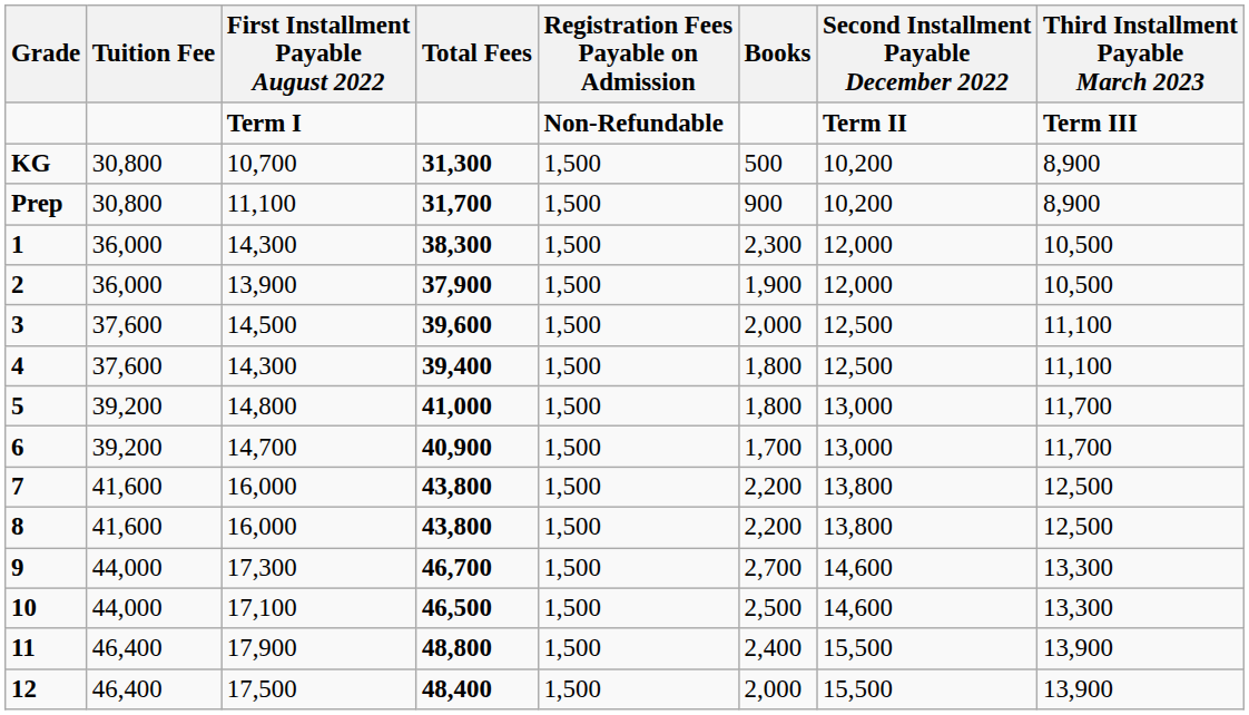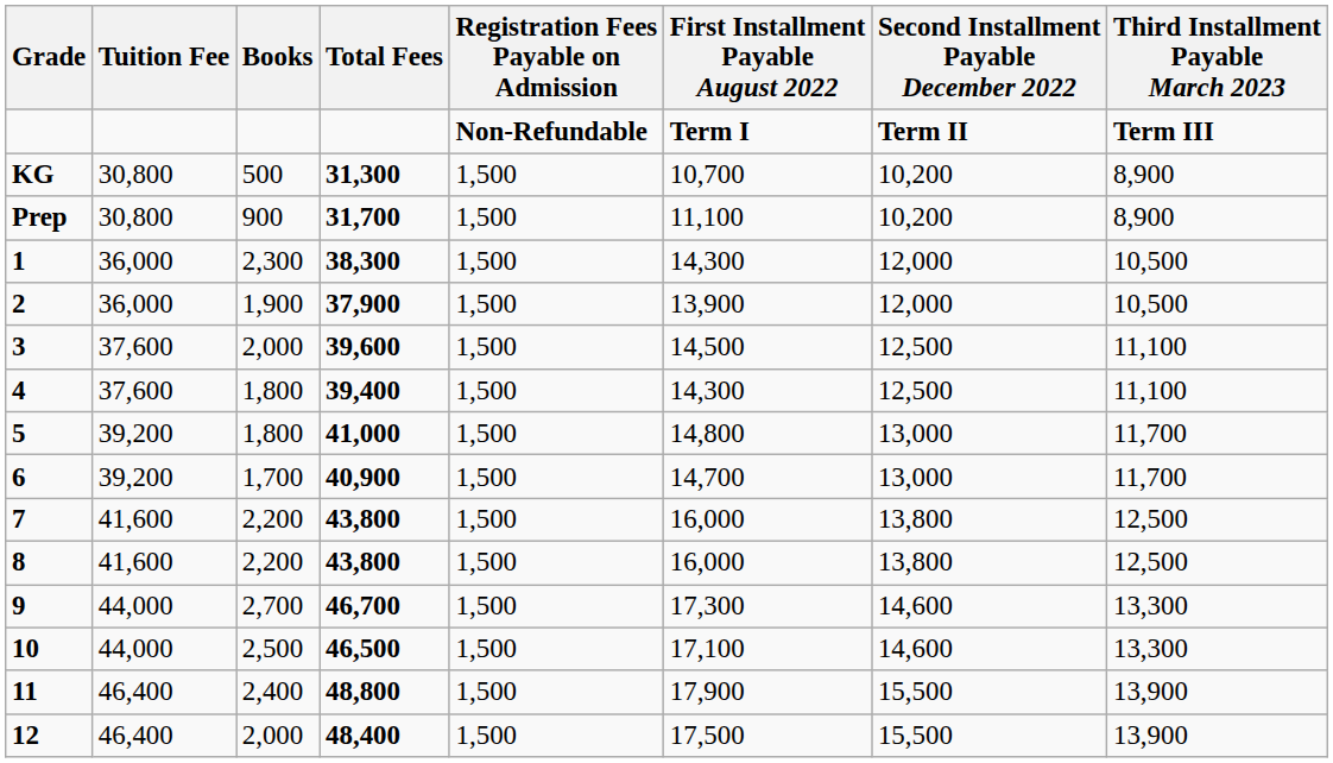columns swapped: Books <-> First Installment Payable August 2022
